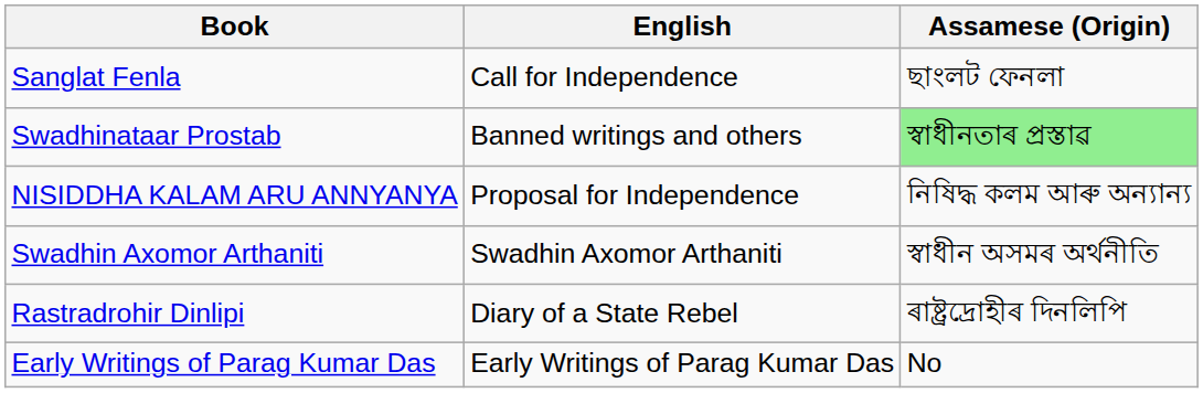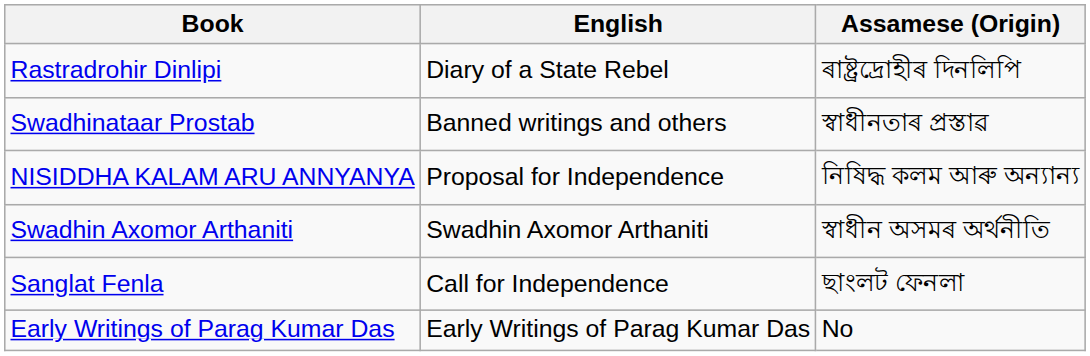rows swapped: Rastradrohir Dinlipi <-> Sanglat Fenla
Swadhinataar Prostab | Assamese (Origin): lightgreen background -> no background
